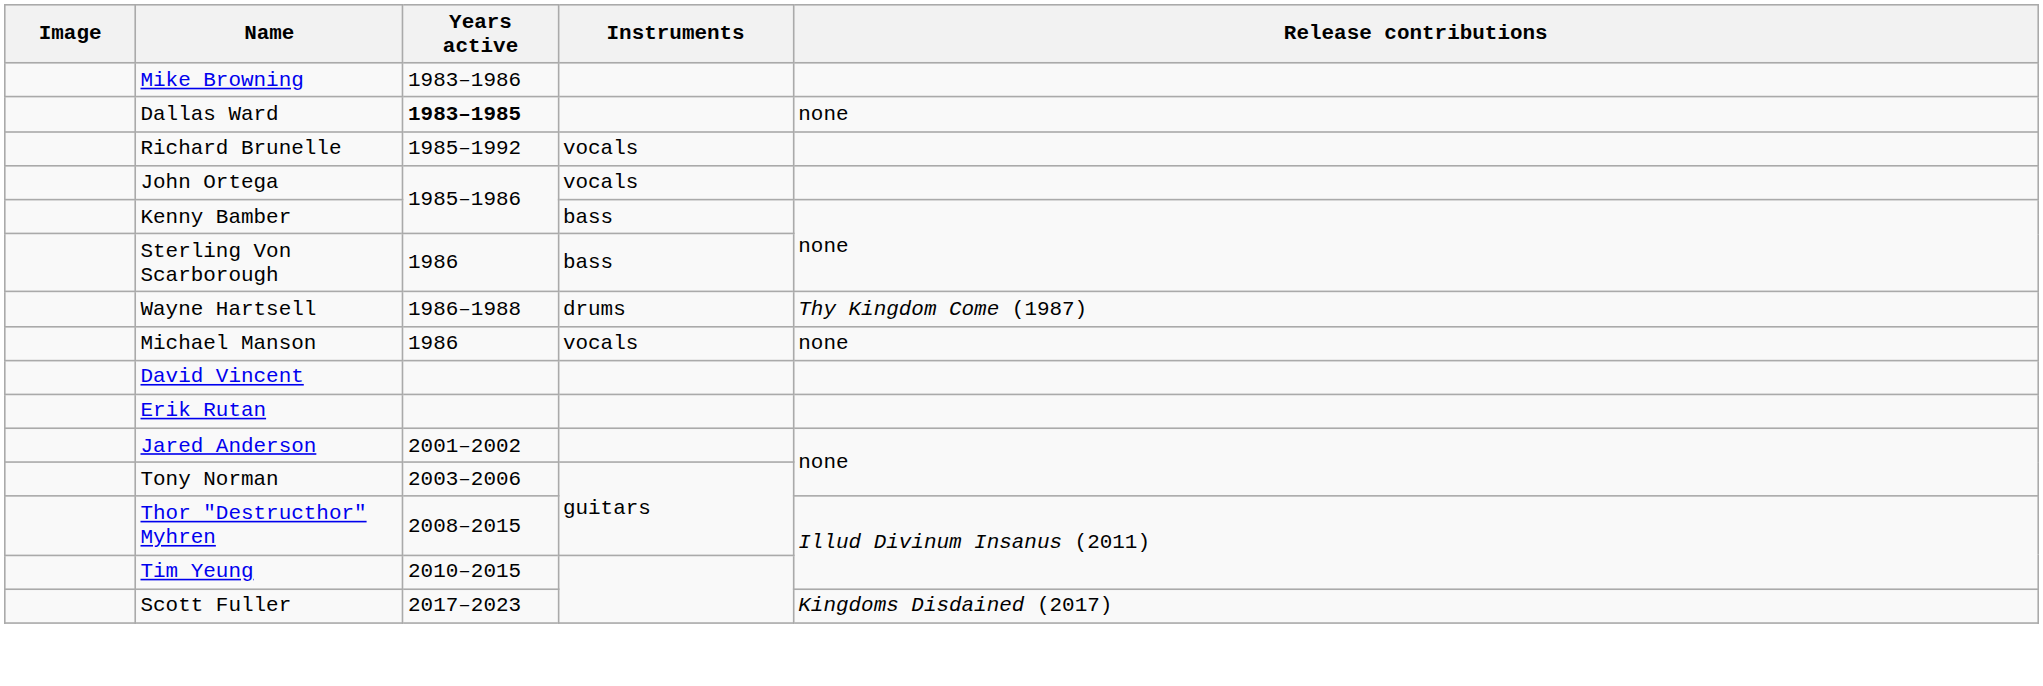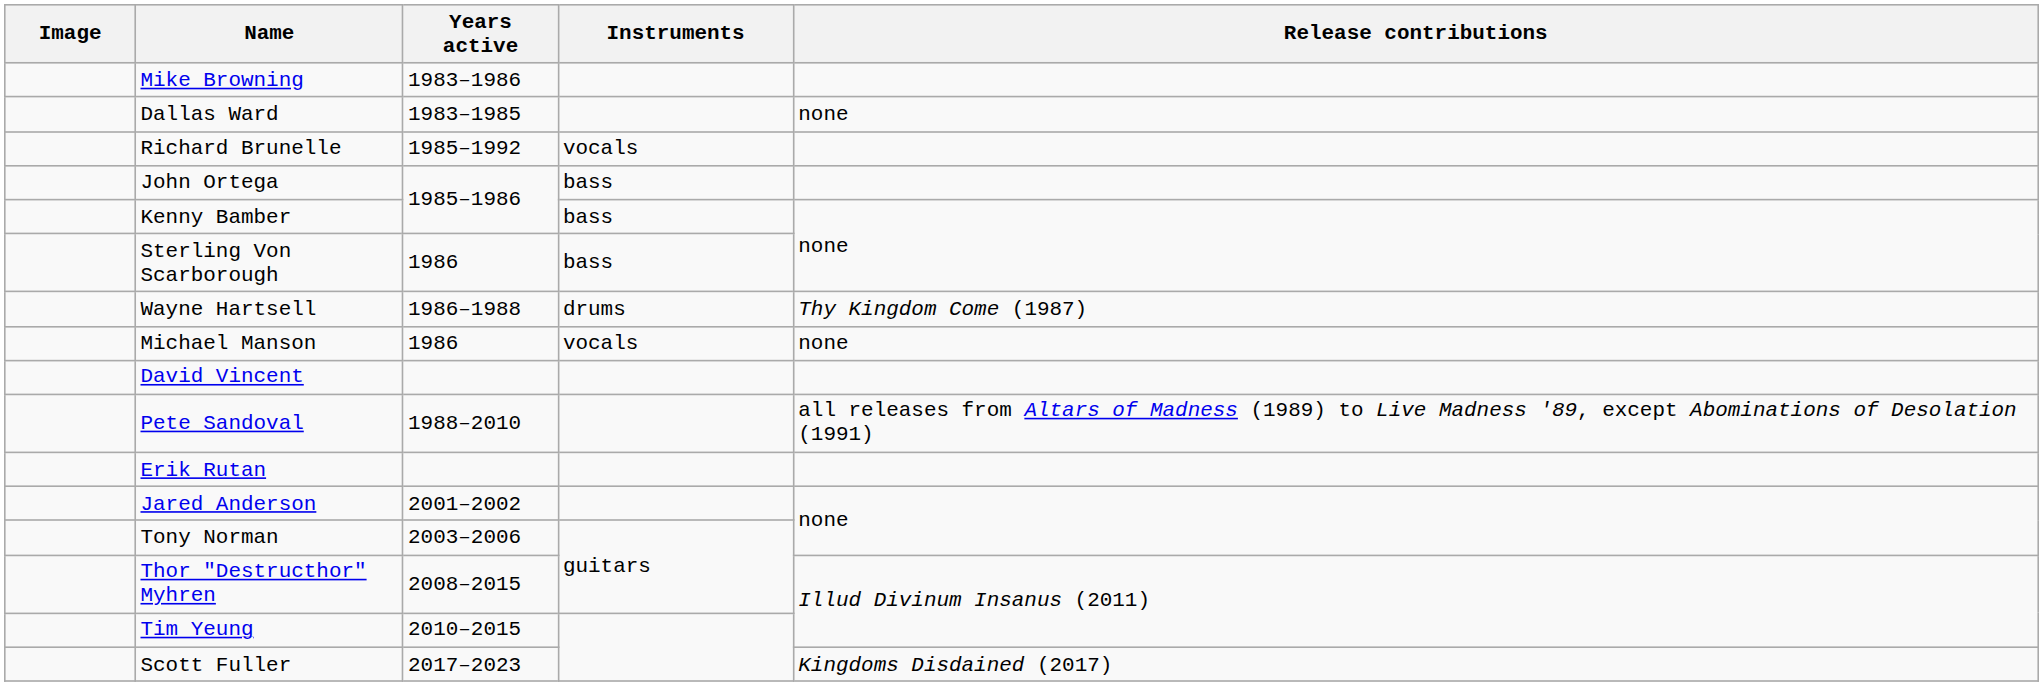Dallas Ward | Years active: bold -> normal
John Ortega | Instruments: vocals -> bass
+ row: Pete Sandoval | 1988–2010 | all releases from Altars of Madness (1989) to Live Madness '89, except Abominations of Desolation (1991)
